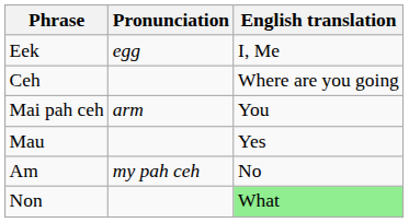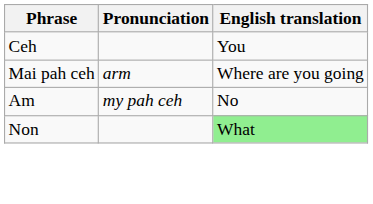- row: Eek | egg | I, Me
Ceh | English translation: Where are you going -> You
Mai pah ceh | English translation: You -> Where are you going
- row: Mau | Yes
